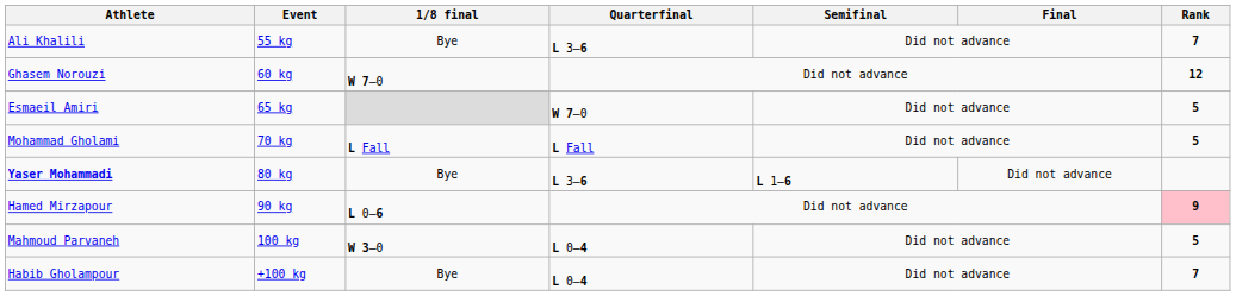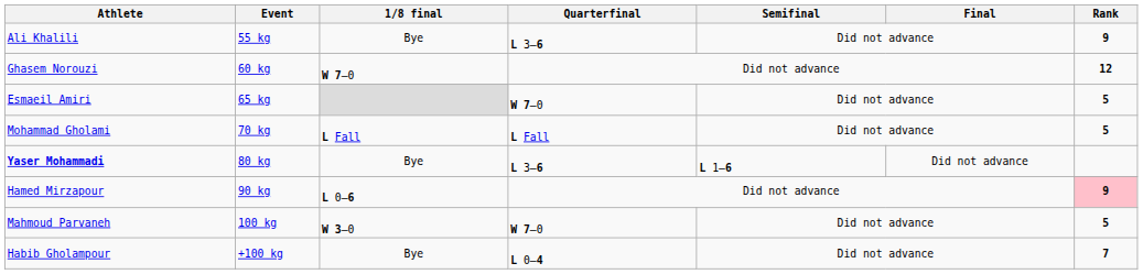Ali Khalili | Rank: 7 -> 9
Mahmoud Parvaneh | Quarterfinal: L 0–4 -> W 7–0
